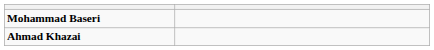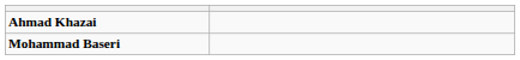rows swapped: Mohammad Baseri <-> Ahmad Khazai
